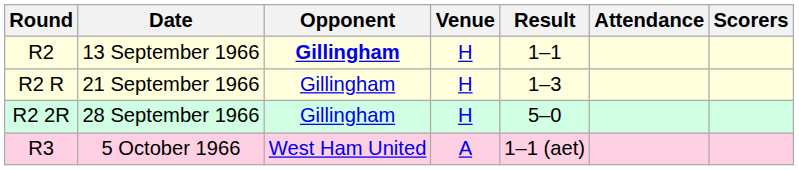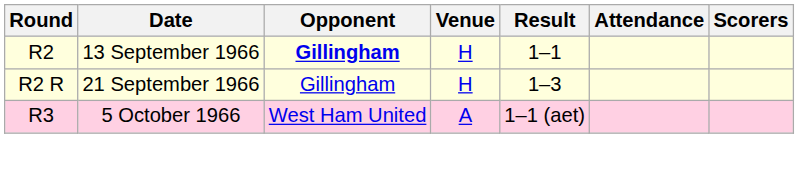- row: R2 2R | 28 September 1966 | Gillingham | H | 5–0
